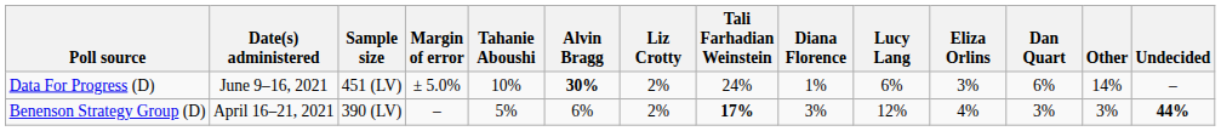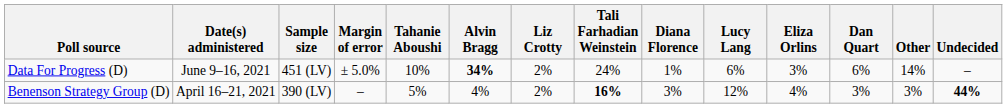Data For Progress (D) | Alvin Bragg: 30% -> 34%
Benenson Strategy Group (D) | Alvin Bragg: 6% -> 4%
Benenson Strategy Group (D) | Tali Farhadian Weinstein: 17% -> 16%
